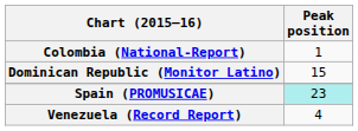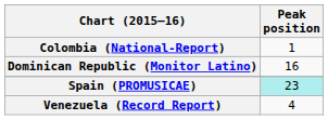Dominican Republic (Monitor Latino) | Peak position: 15 -> 16
